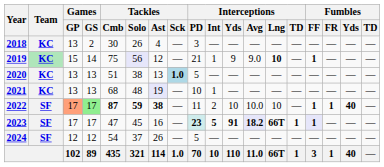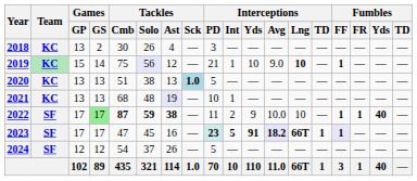2019 | Interceptions / Yds: 9 -> 10
2022 | Games / GP: lightsalmon background -> no background
2022 | Interceptions / Yds: 10 -> 9
